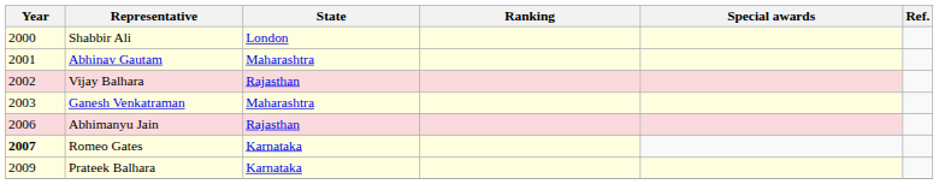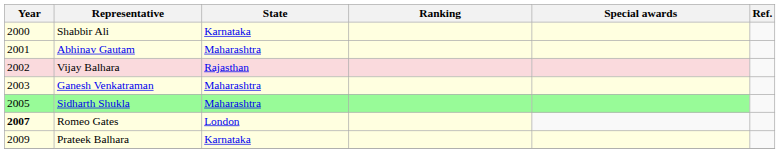Shabbir Ali | State: London -> Karnataka
+ row: 2005 | Sidharth Shukla | Maharashtra
- row: 2006 | Abhimanyu Jain | Rajasthan
Romeo Gates | State: Karnataka -> London
